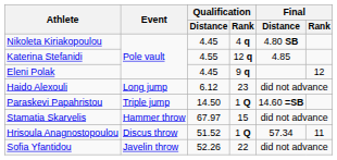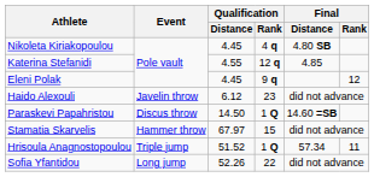Haido Alexouli | Event: Long jump -> Javelin throw
Paraskevi Papahristou | Event: Triple jump -> Discus throw
Hrisoula Anagnostopoulou | Event: Discus throw -> Triple jump
Sofia Yfantidou | Event: Javelin throw -> Long jump
